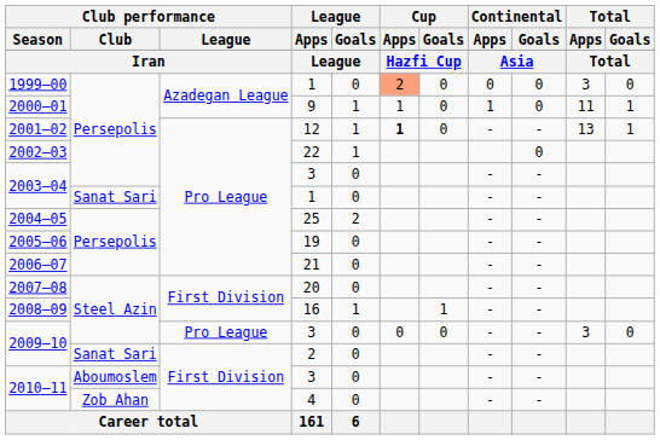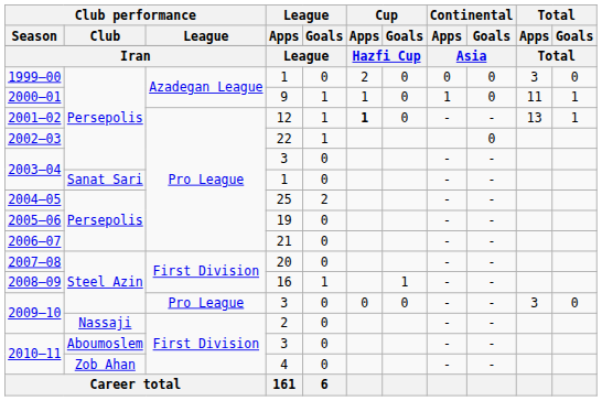1999–00 | Cup / Apps: lightsalmon background -> no background
2009–10 / 2 | Club performance / Club: Sanat Sari -> Nassaji
